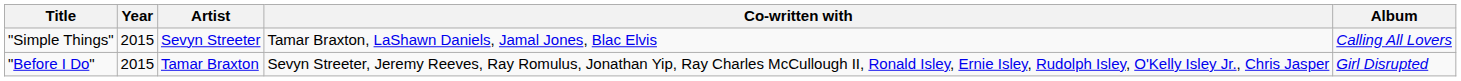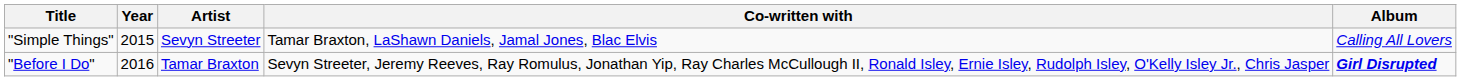"Before I Do" | Year: 2015 -> 2016
"Before I Do" | Album: normal -> bold
